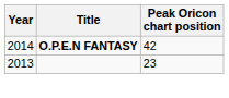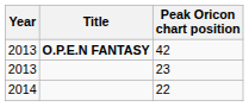42 | Year: 2014 -> 2013
+ row: 2014 | 22
